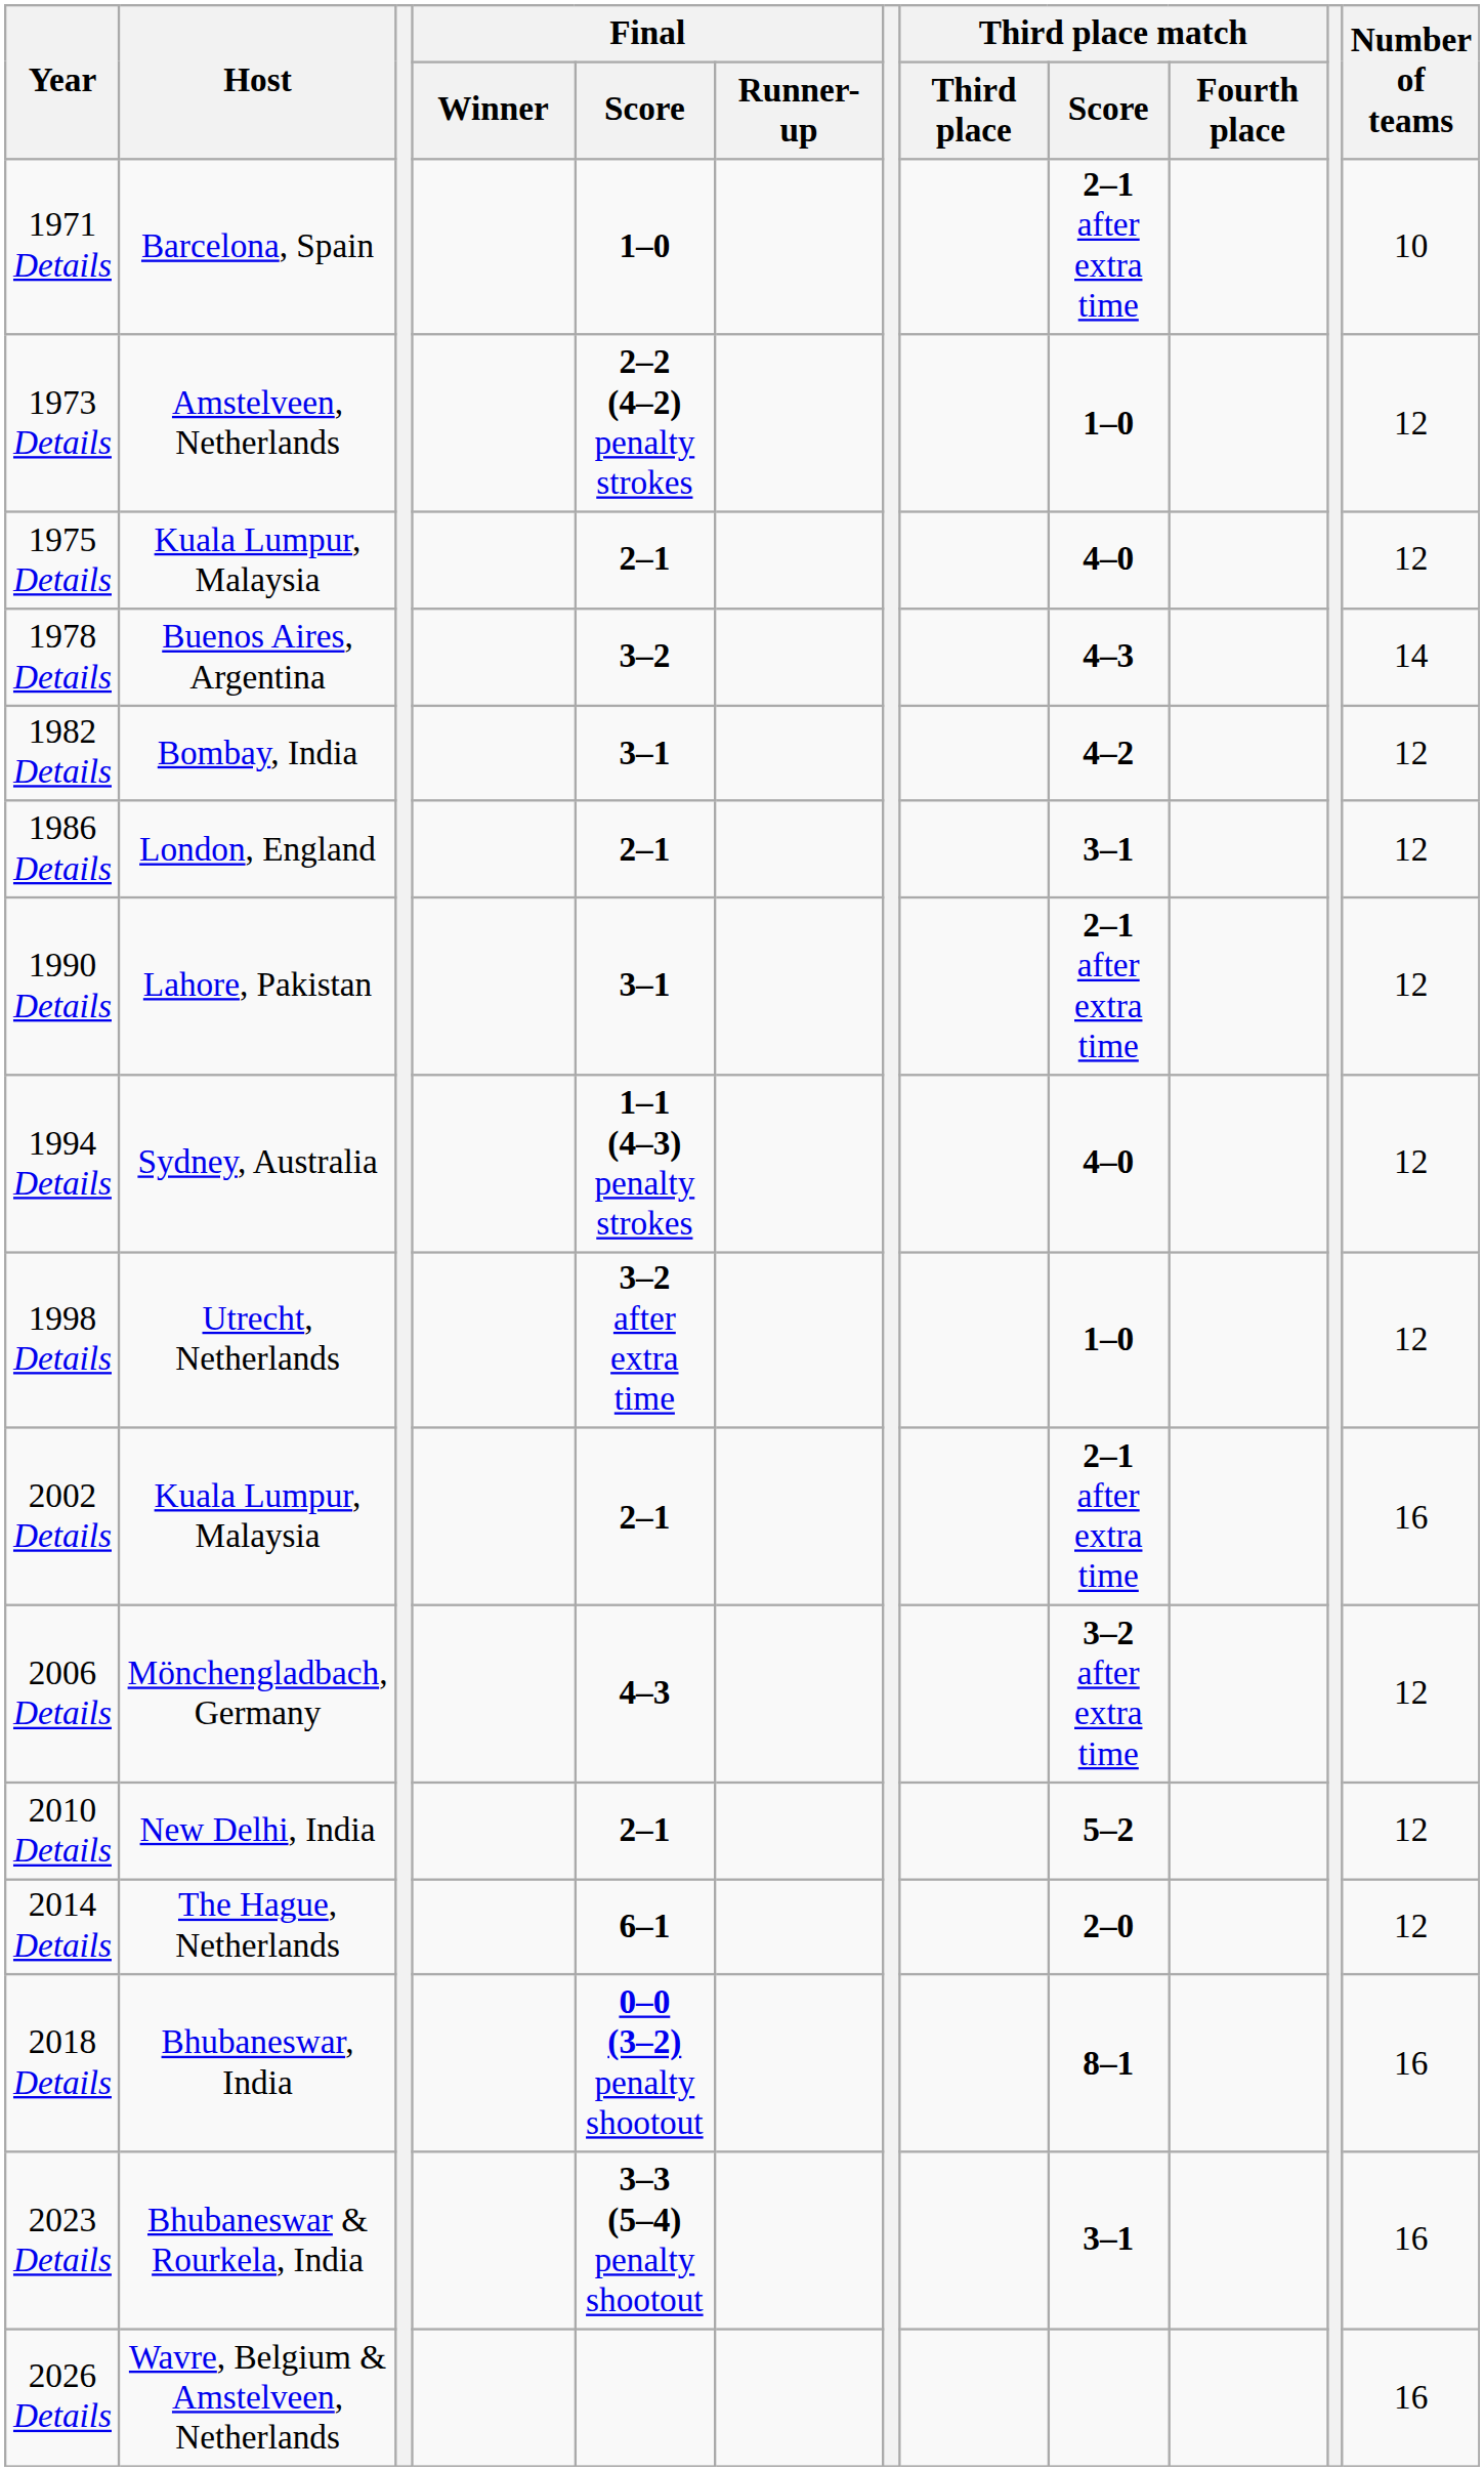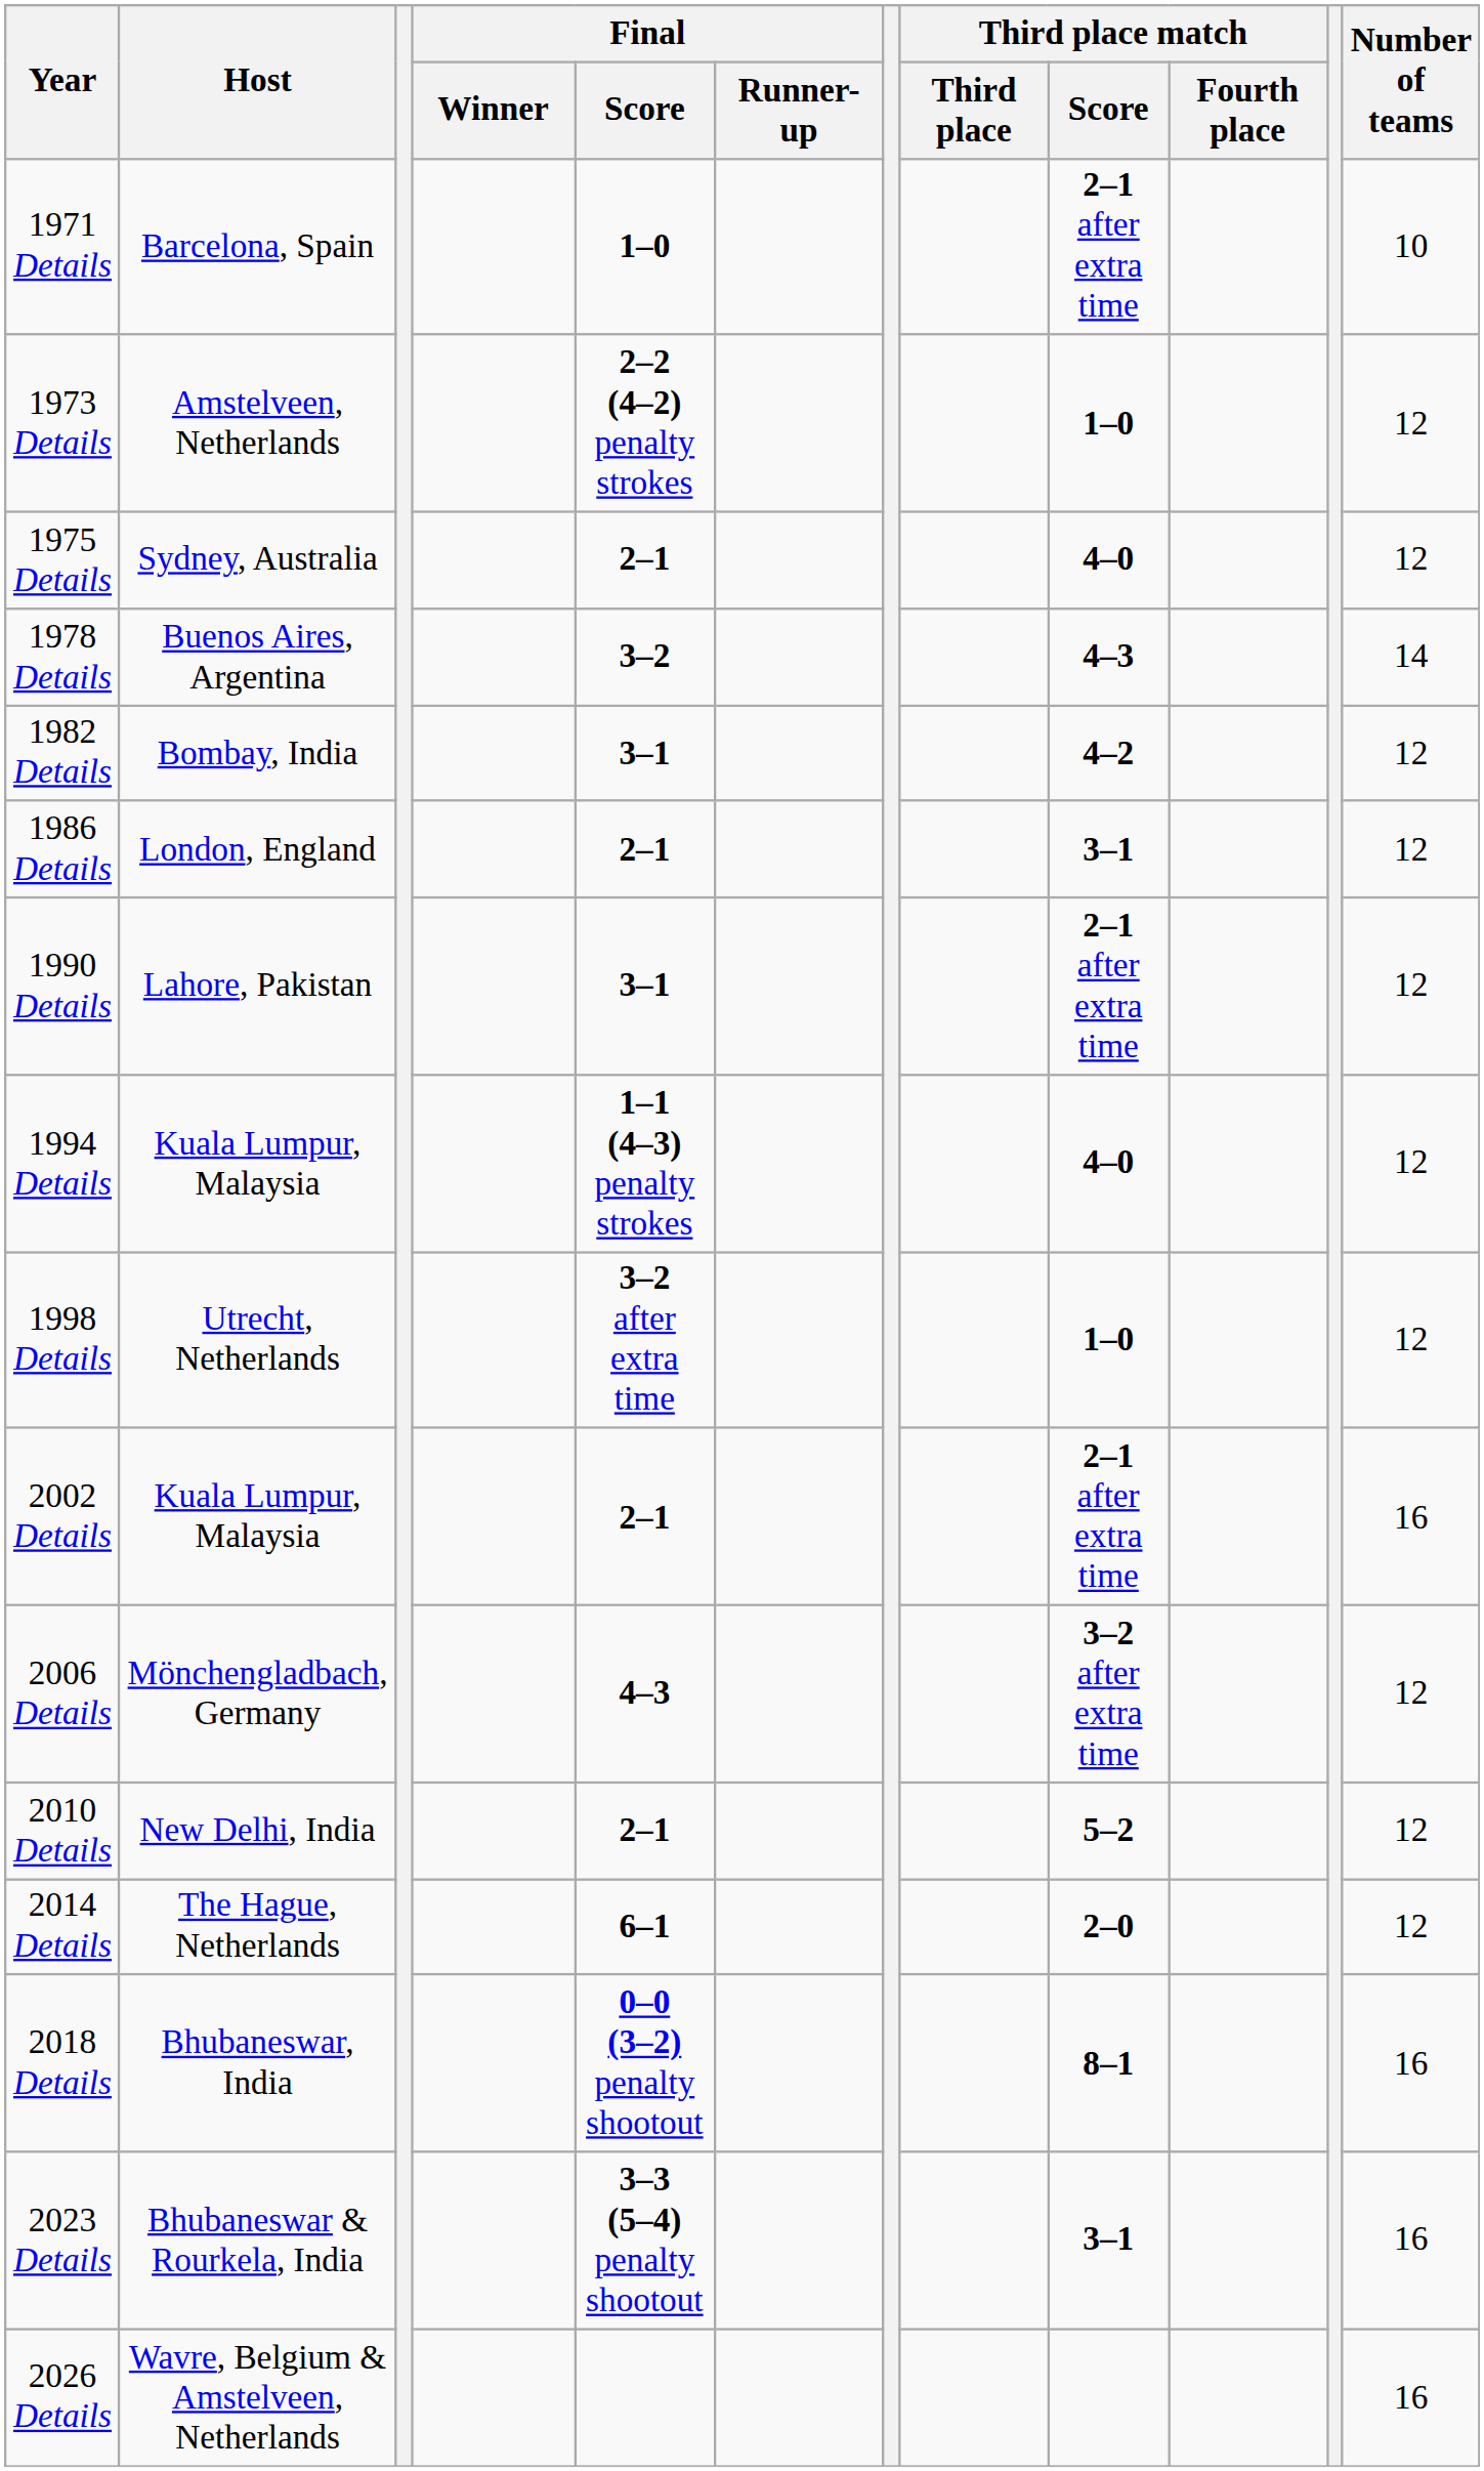1975 Details | Host: Kuala Lumpur, Malaysia -> Sydney, Australia
1994 Details | Host: Sydney, Australia -> Kuala Lumpur, Malaysia
